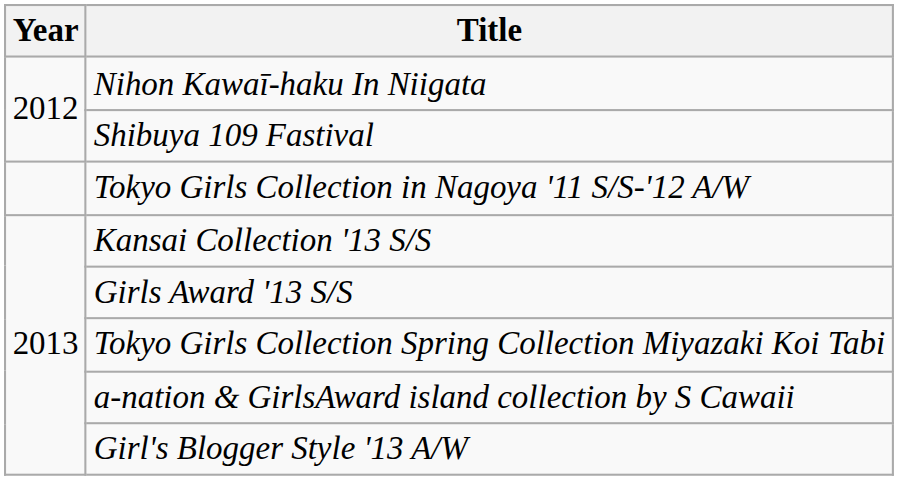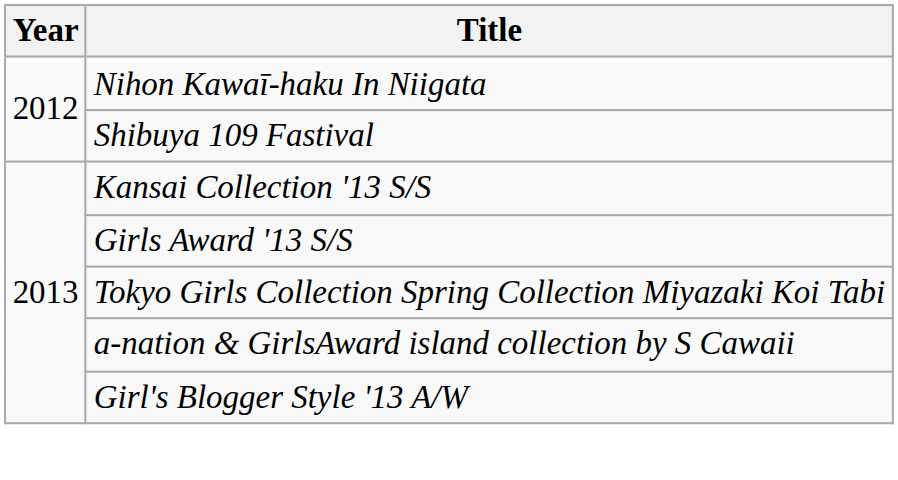- row: Tokyo Girls Collection in Nagoya '11 S/S-'12 A/W
